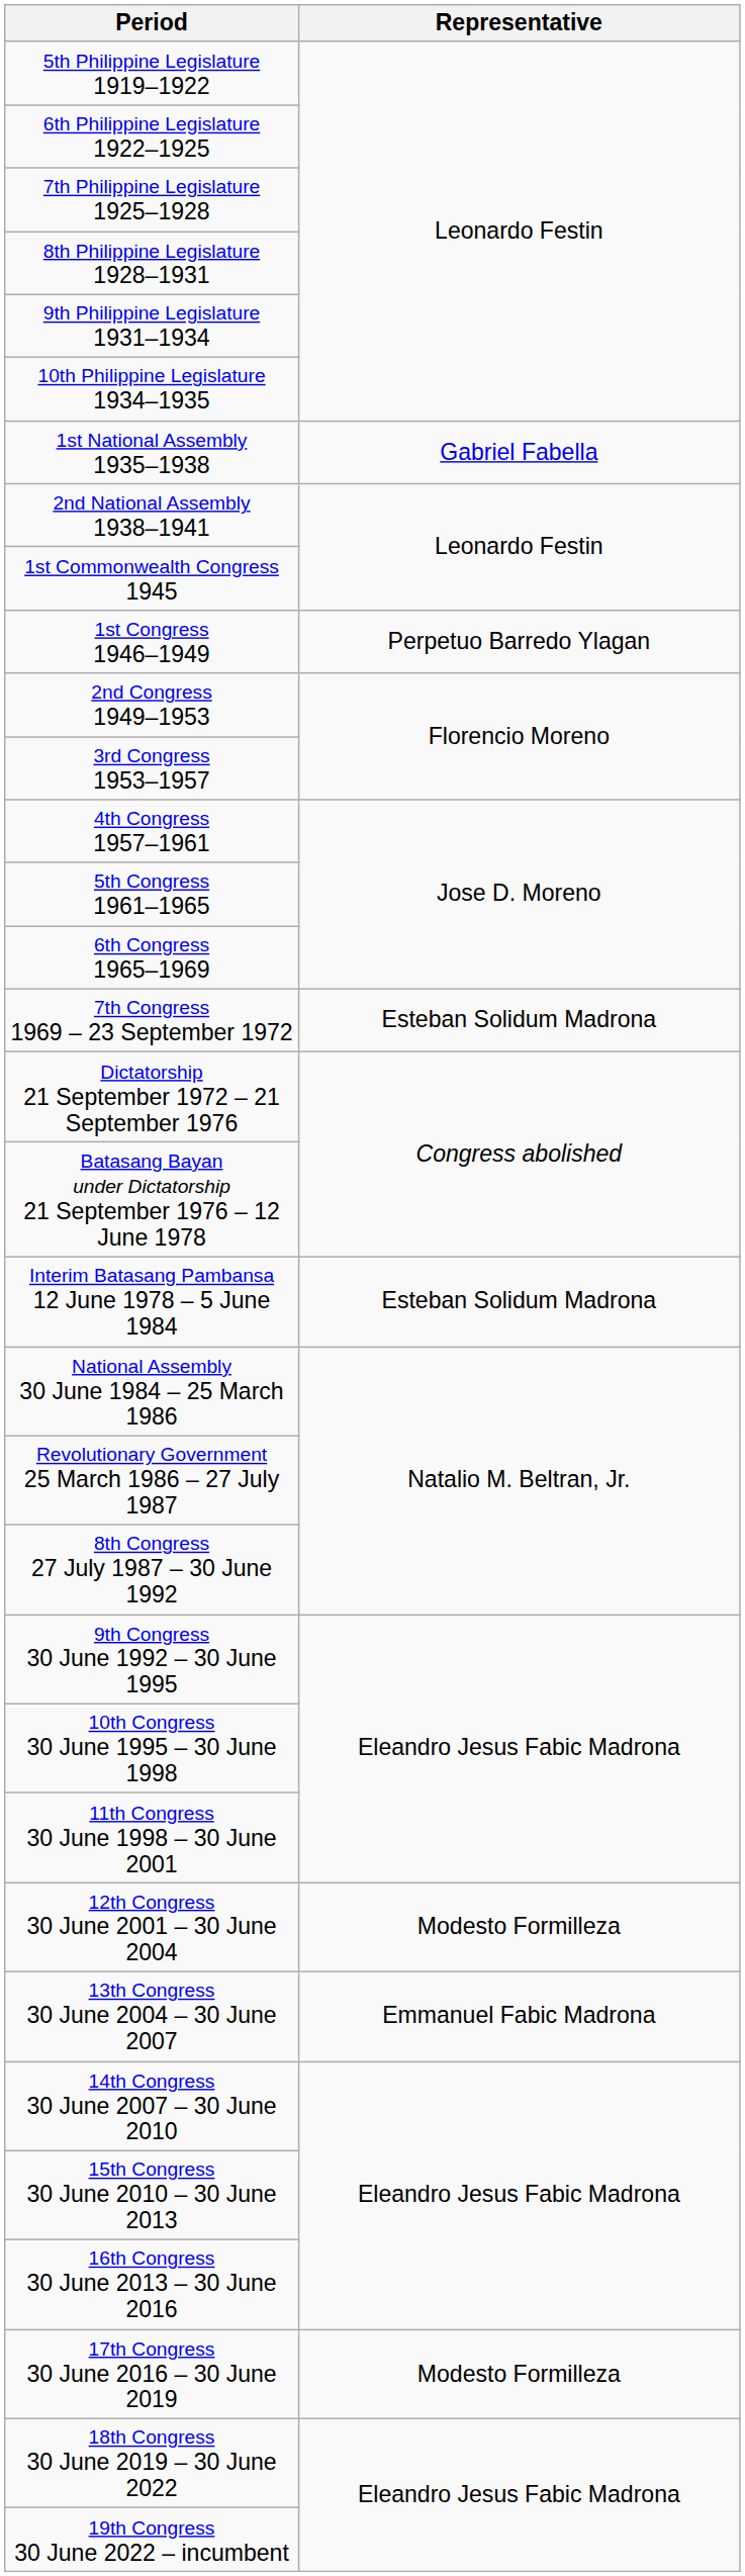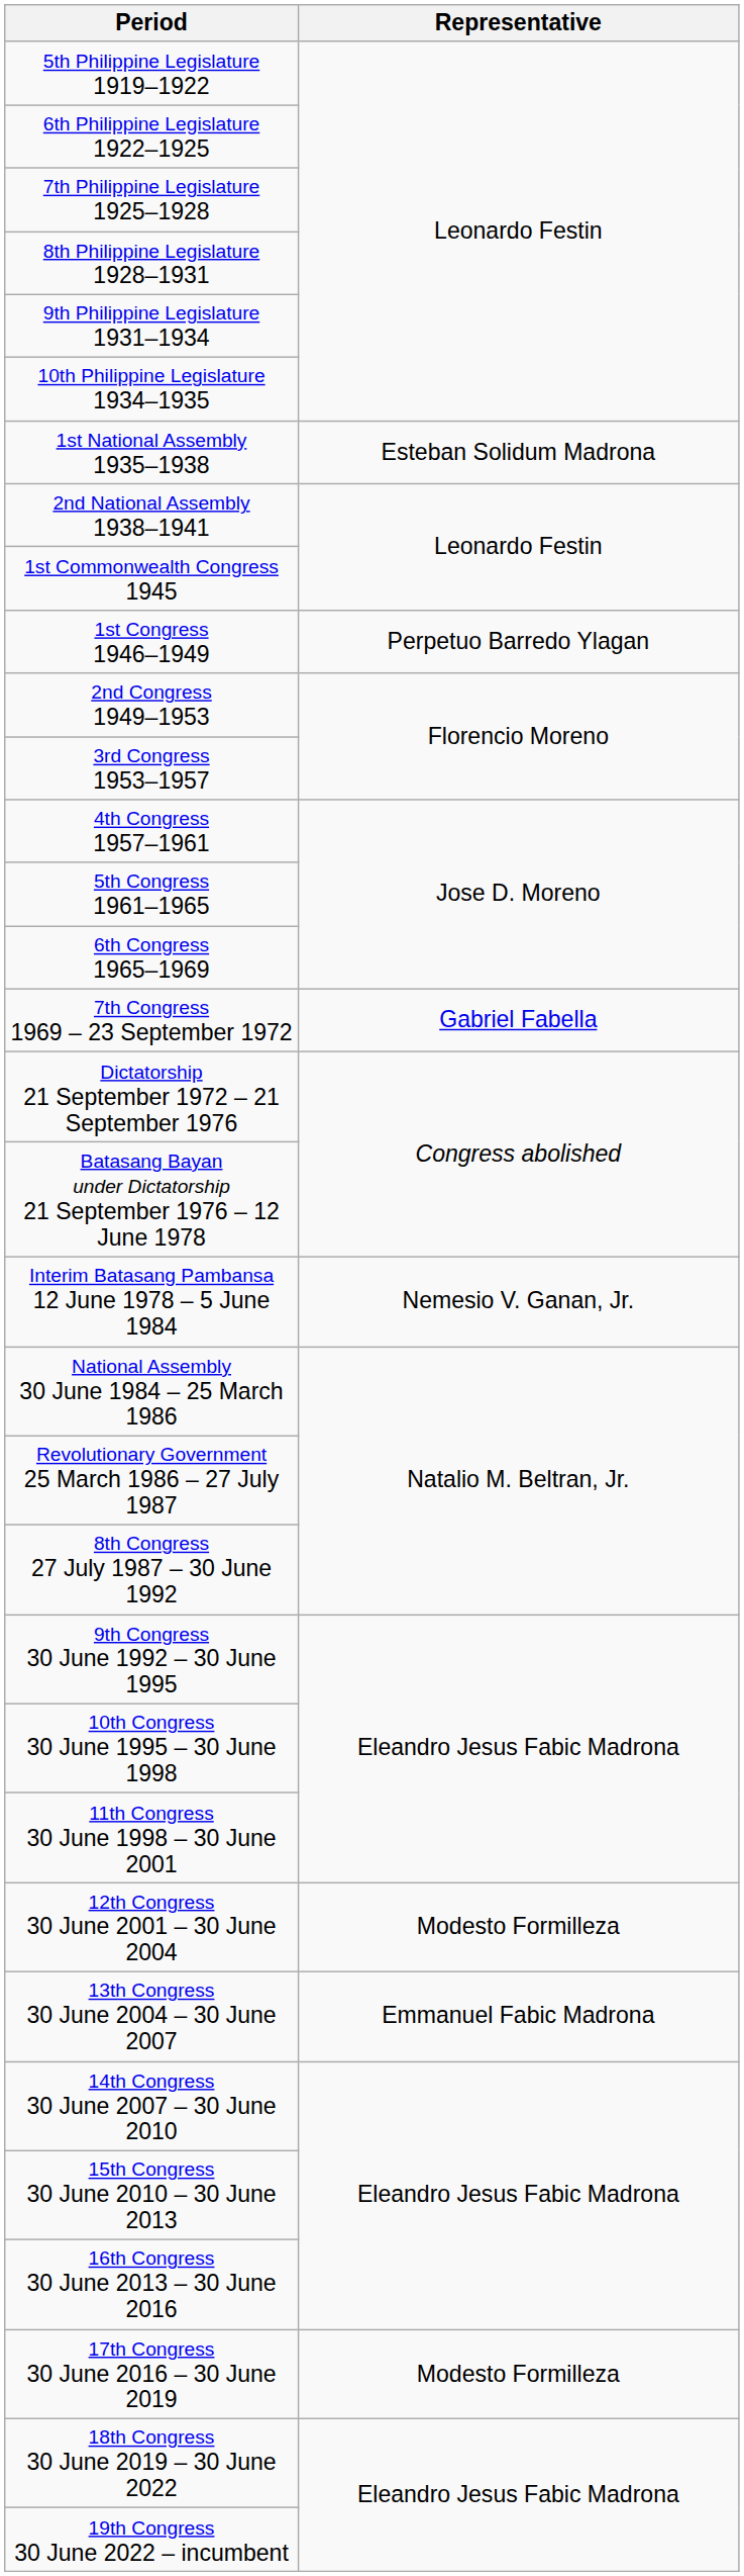1st National Assembly 1935–1938 | Representative: Gabriel Fabella -> Esteban Solidum Madrona
7th Congress 1969 – 23 September 1972 | Representative: Esteban Solidum Madrona -> Gabriel Fabella
Interim Batasang Pambansa 12 June 1978 – 5 June 1984 | Representative: Esteban Solidum Madrona -> Nemesio V. Ganan, Jr.
